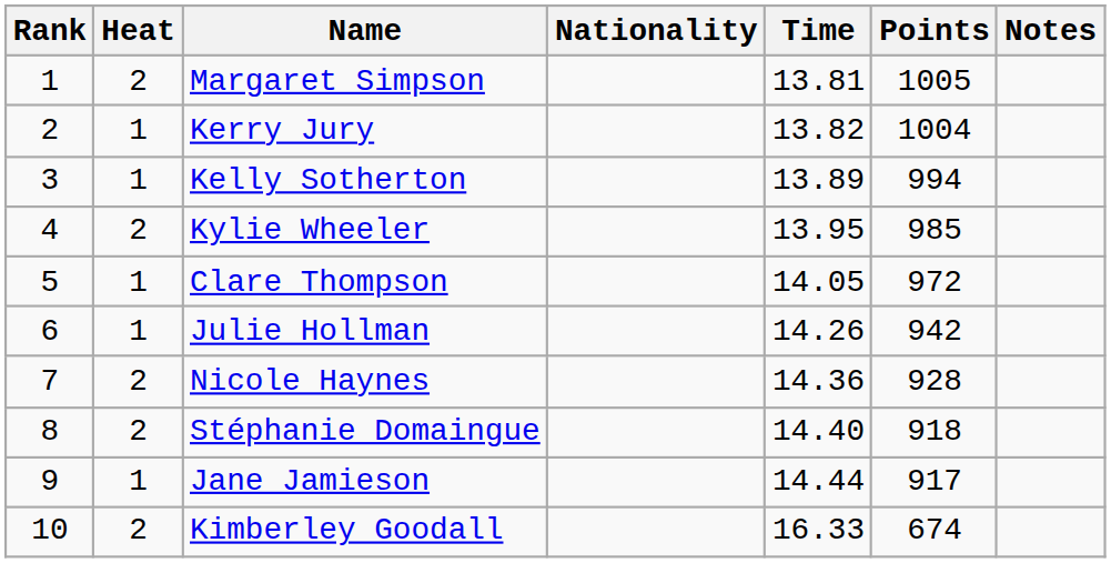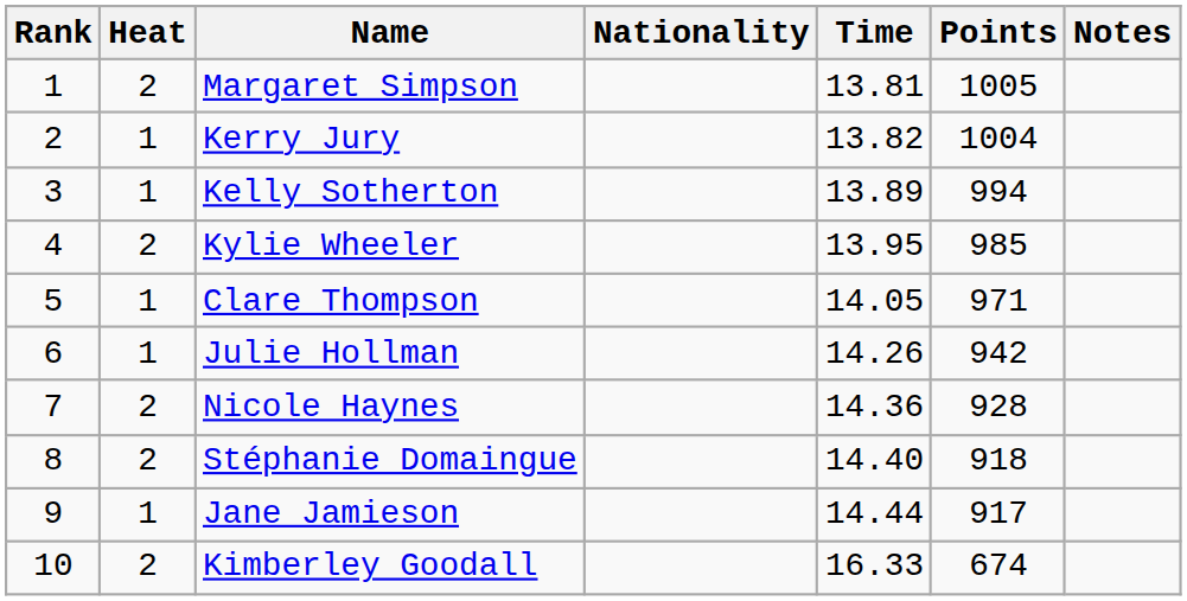Clare Thompson | Points: 972 -> 971
